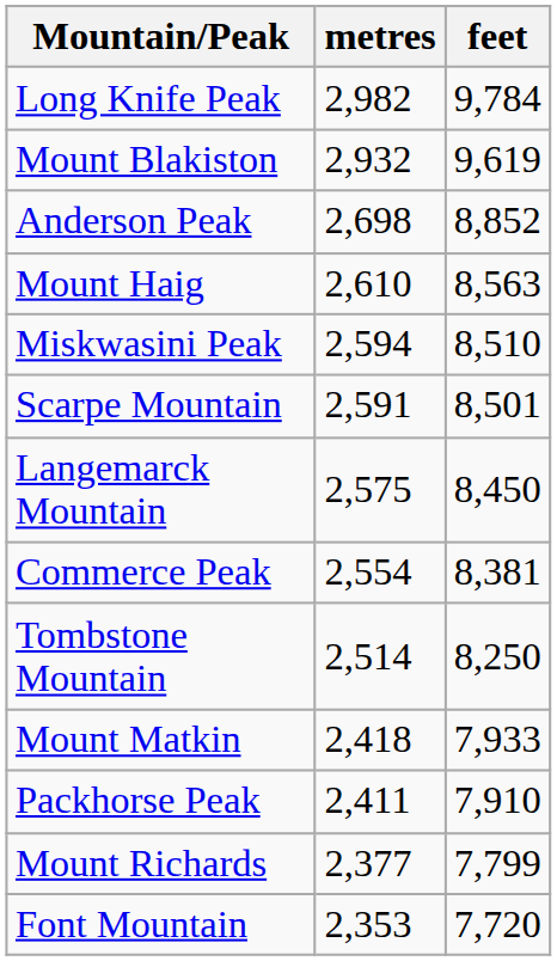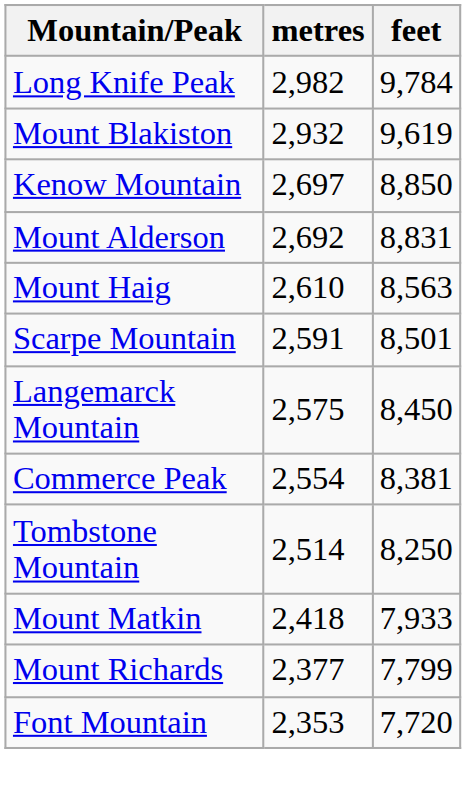- row: Anderson Peak | 2,698 | 8,852
+ row: Kenow Mountain | 2,697 | 8,850
+ row: Mount Alderson | 2,692 | 8,831
- row: Miskwasini Peak | 2,594 | 8,510
- row: Packhorse Peak | 2,411 | 7,910
